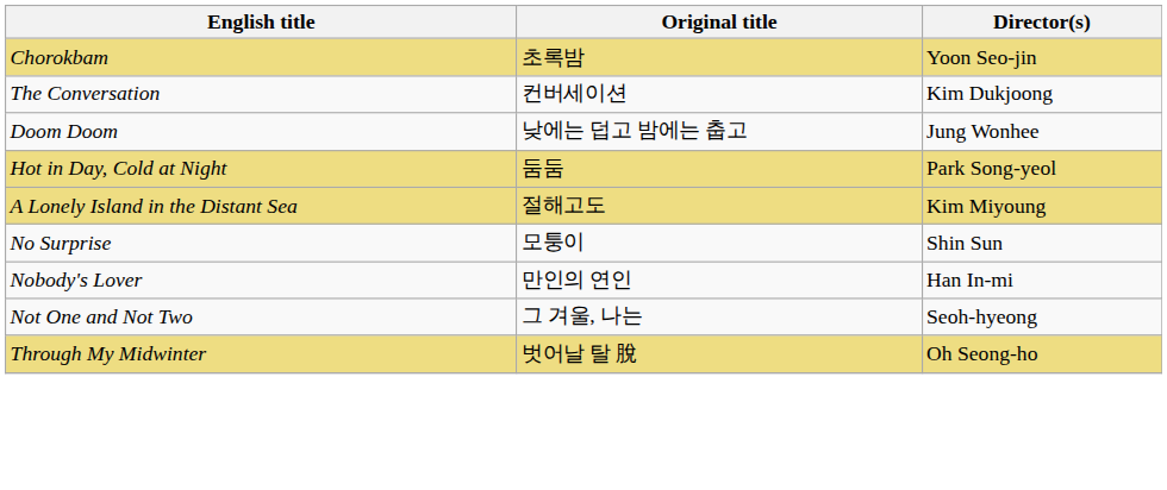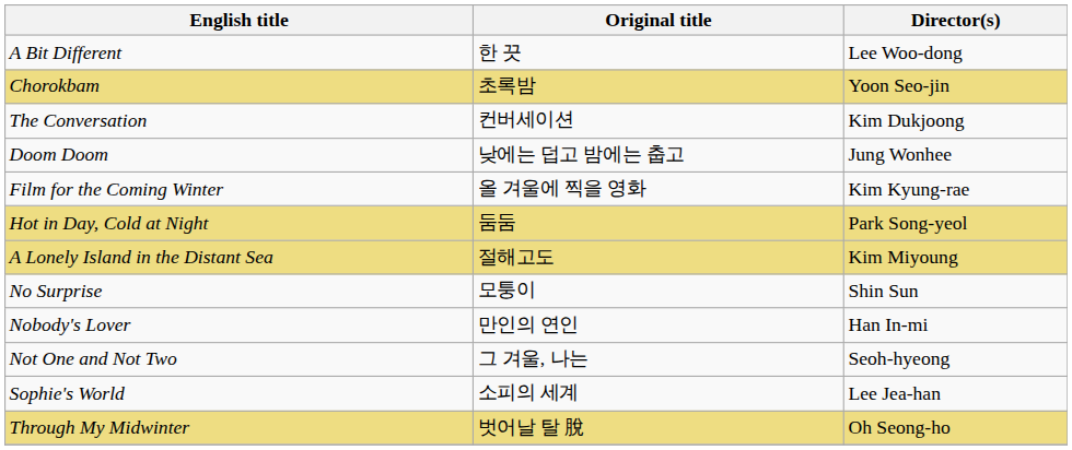+ row: A Bit Different | 한 끗 | Lee Woo-dong
+ row: Film for the Coming Winter | 올 겨울에 찍을 영화 | Kim Kyung-rae
+ row: Sophie's World | 소피의 세계 | Lee Jea-han
